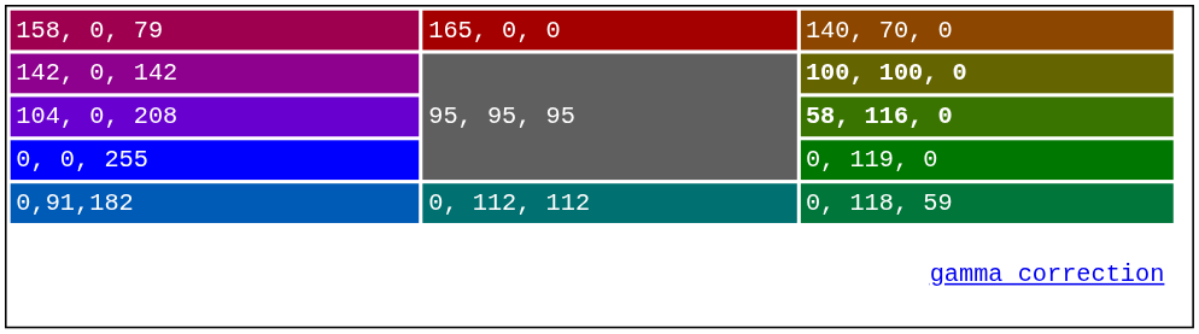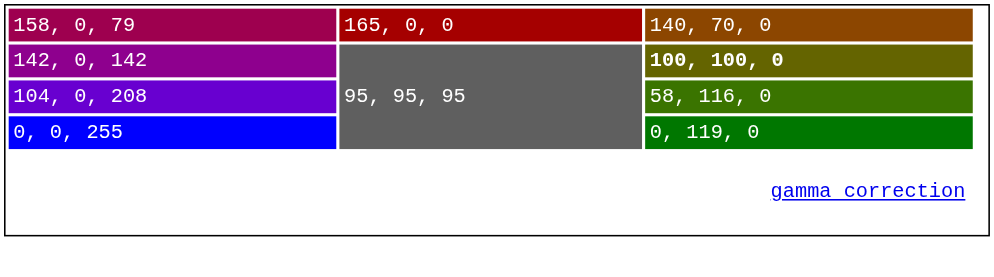104, 0, 208 | column 3: bold -> normal
- row: 0,91,182 | 0, 112, 112 | 0, 118, 59
